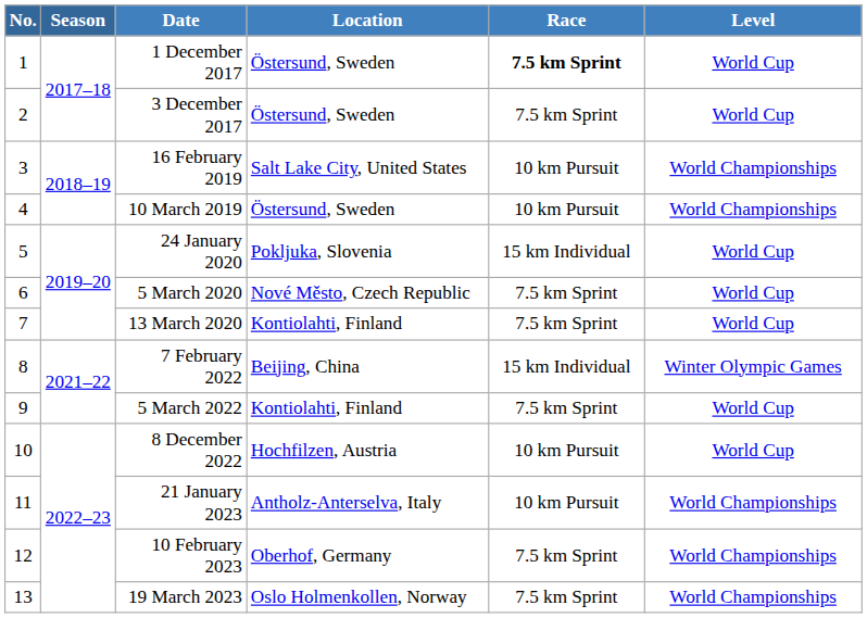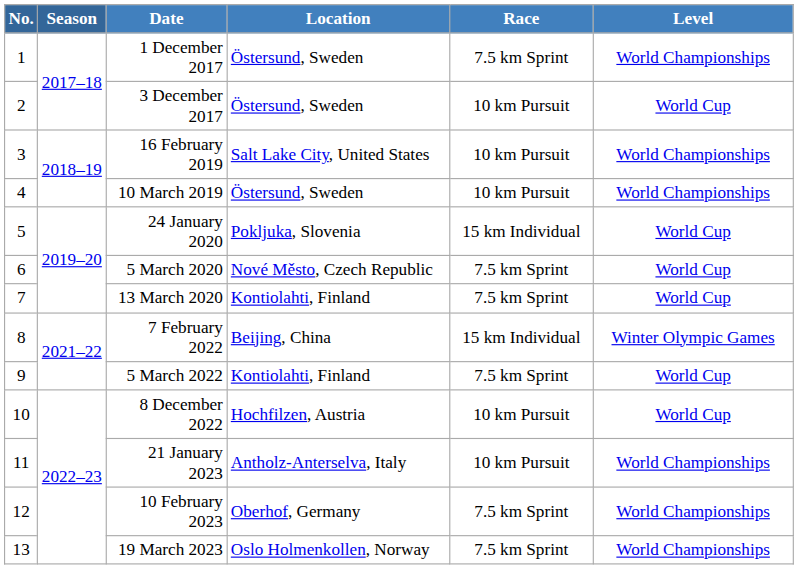1 December 2017 | Race: bold -> normal
1 December 2017 | Level: World Cup -> World Championships
3 December 2017 | Race: 7.5 km Sprint -> 10 km Pursuit
